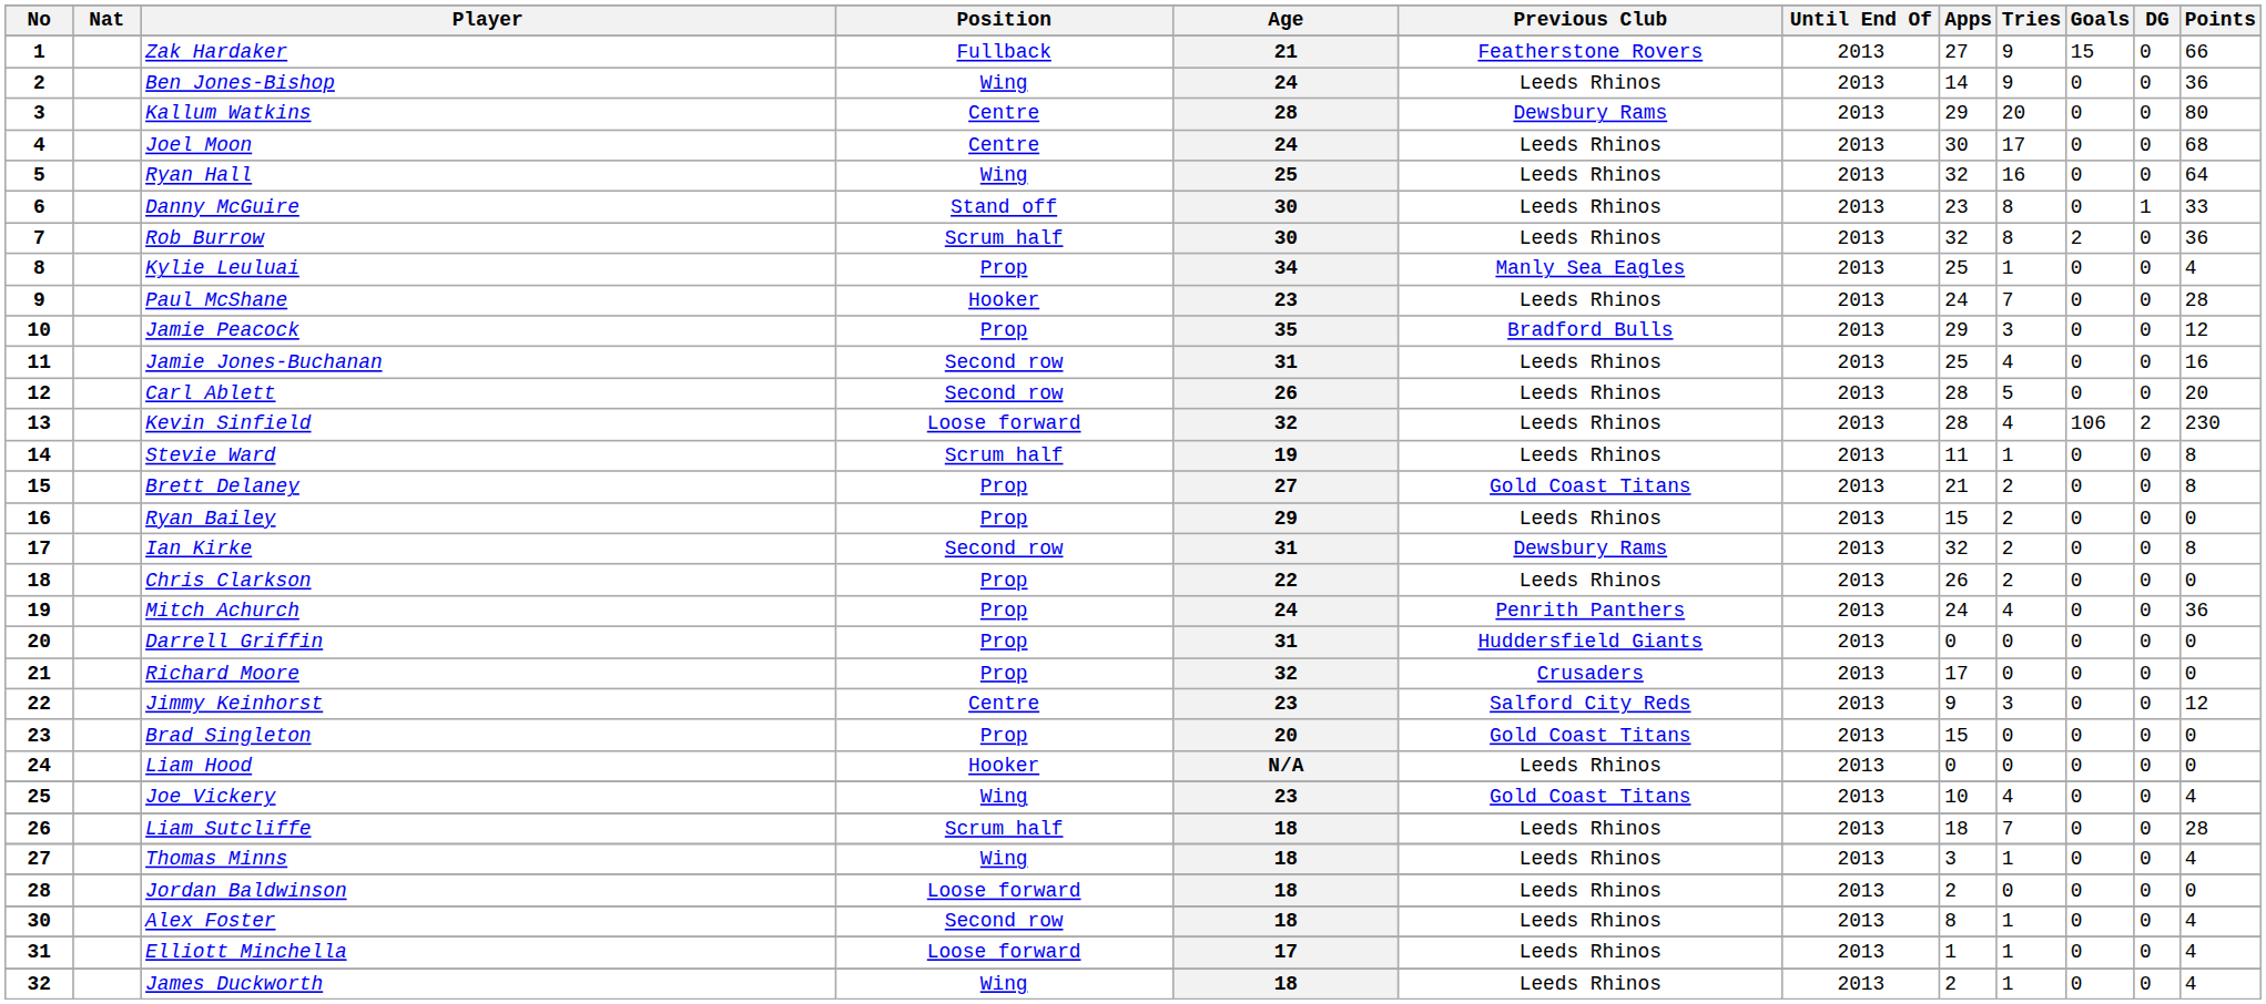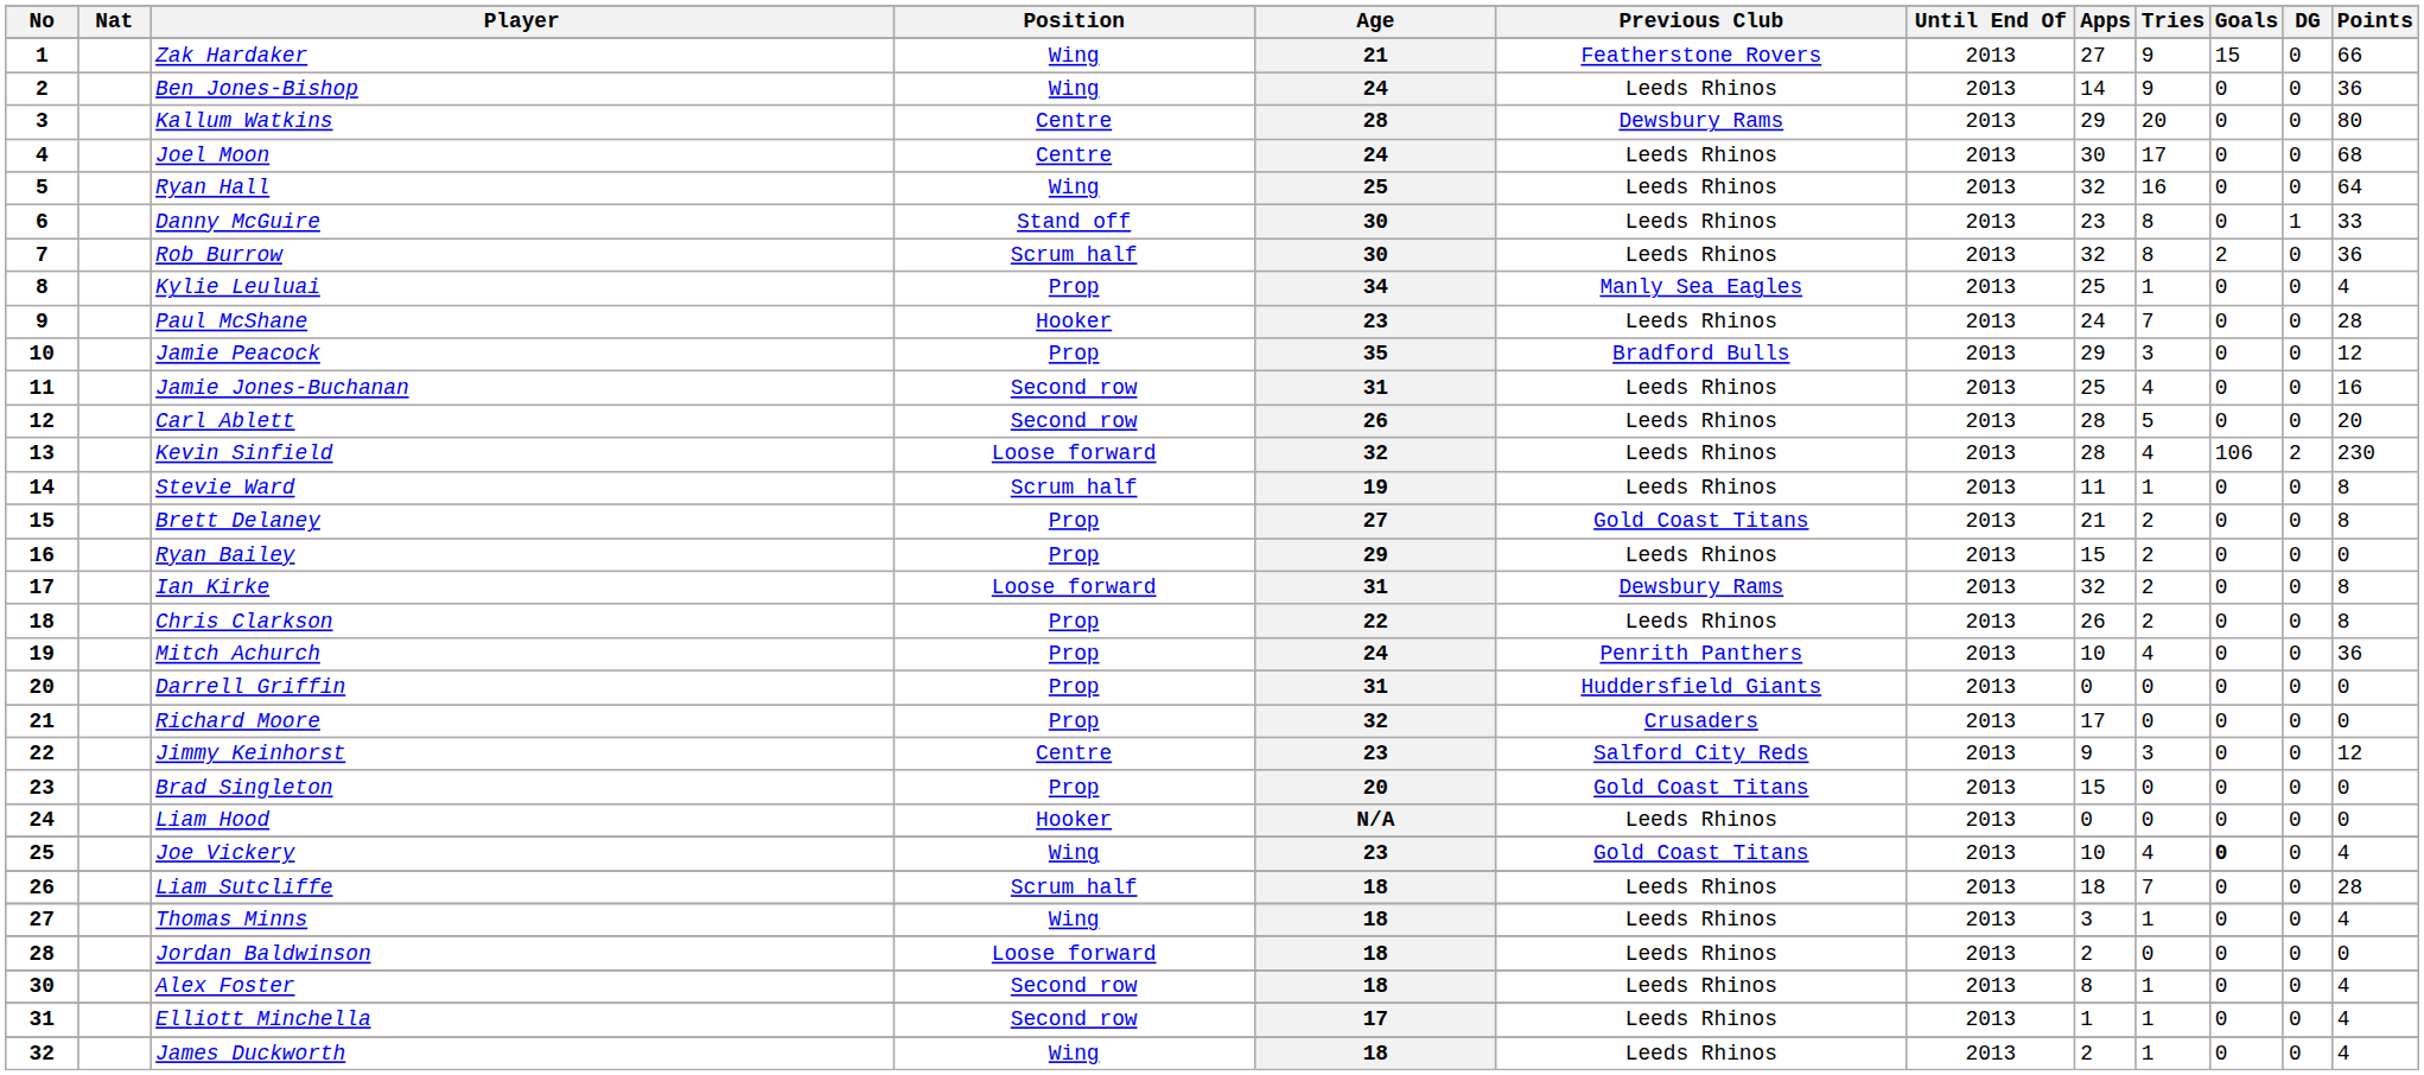Zak Hardaker | Position: Fullback -> Wing
Ian Kirke | Position: Second row -> Loose forward
Chris Clarkson | Points: 0 -> 8
Mitch Achurch | Apps: 24 -> 10
Joe Vickery | Goals: normal -> bold
Elliott Minchella | Position: Loose forward -> Second row
